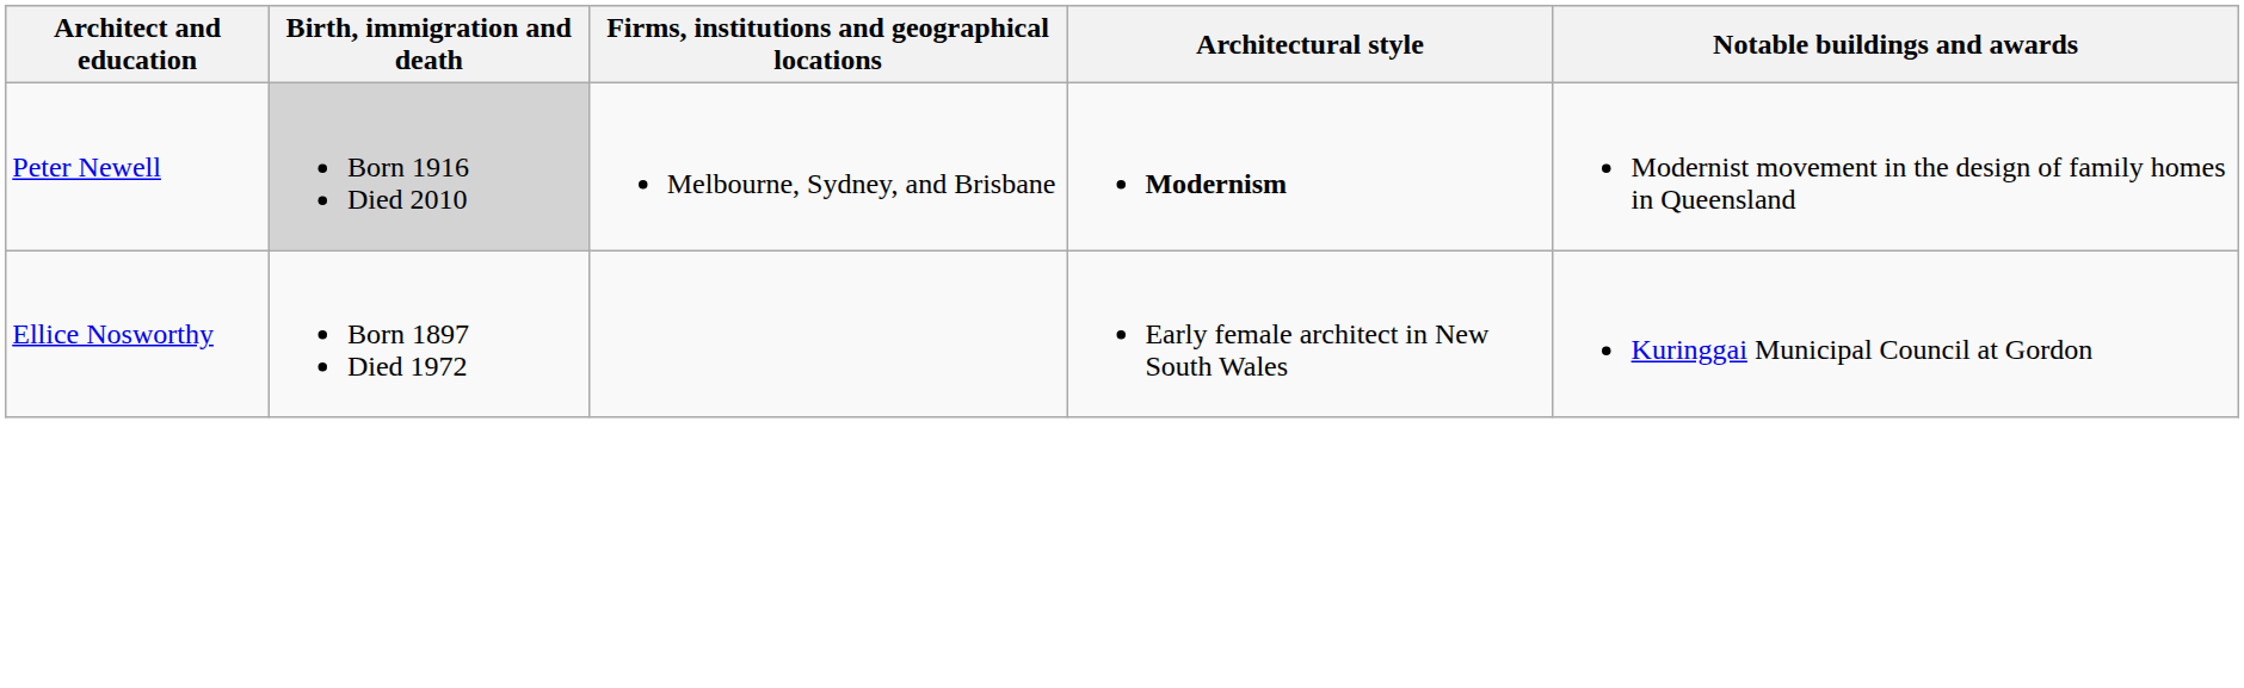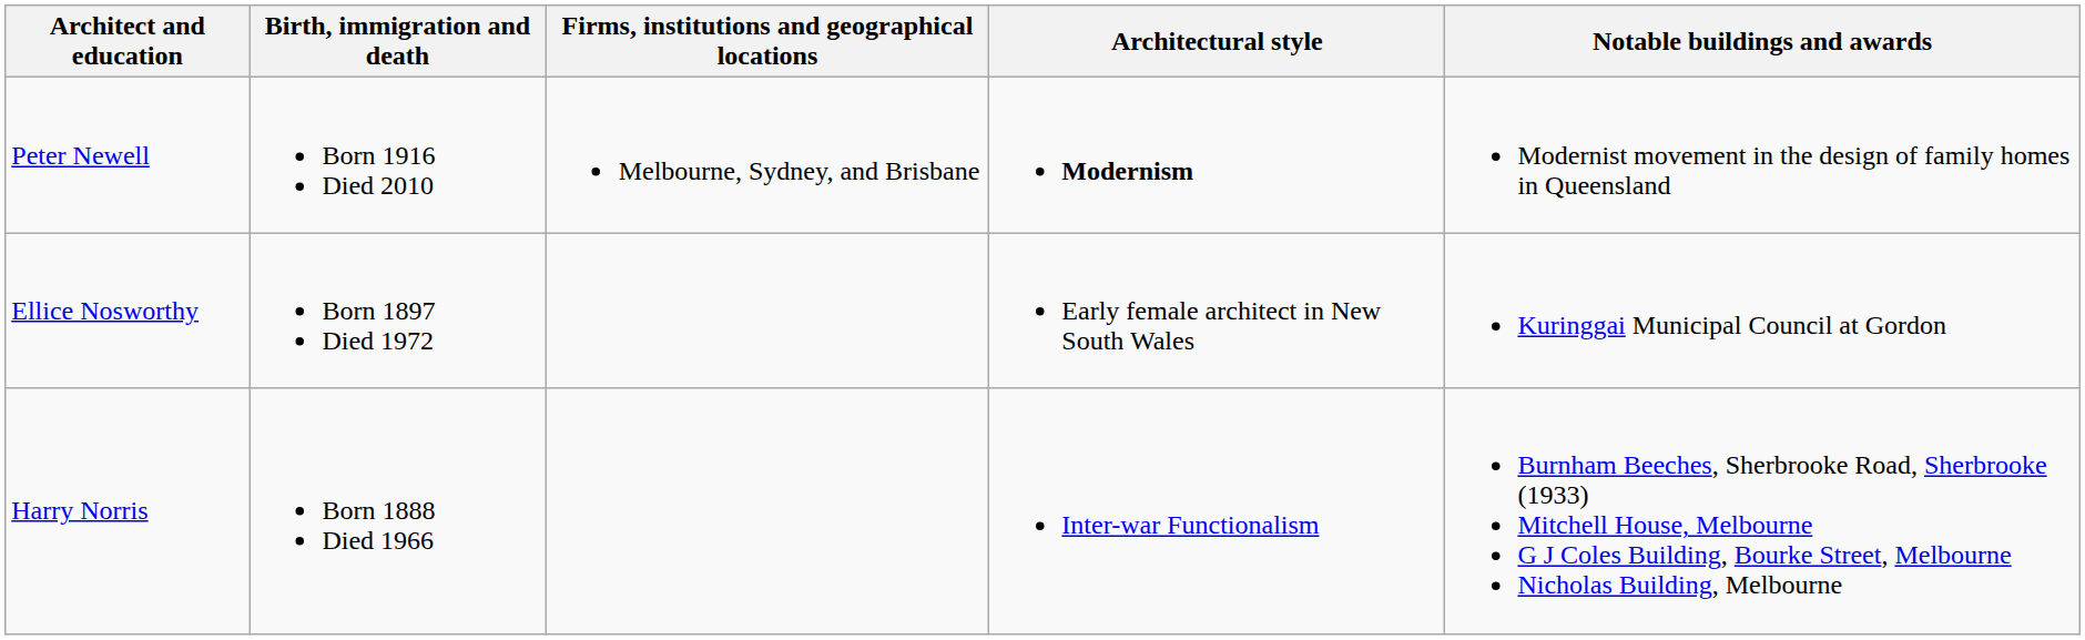Peter Newell | Birth, immigration and death: lightgrey background -> no background
+ row: Harry Norris | Born 1888 Died 1966 | Inter-war Functionalism | Burnham Beeches, Sherbrooke Road, Sherbrooke (1933) Mitchell House, Melbourne G J Coles Building, Bourke Street, Melbourne Nicholas Building, Melbourne
